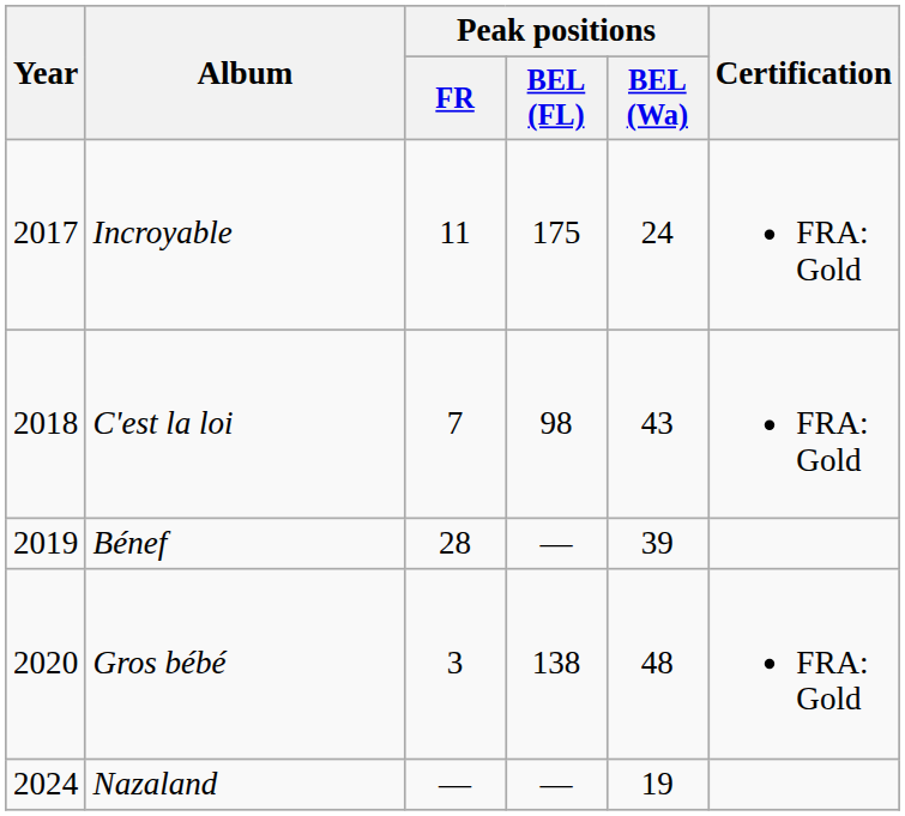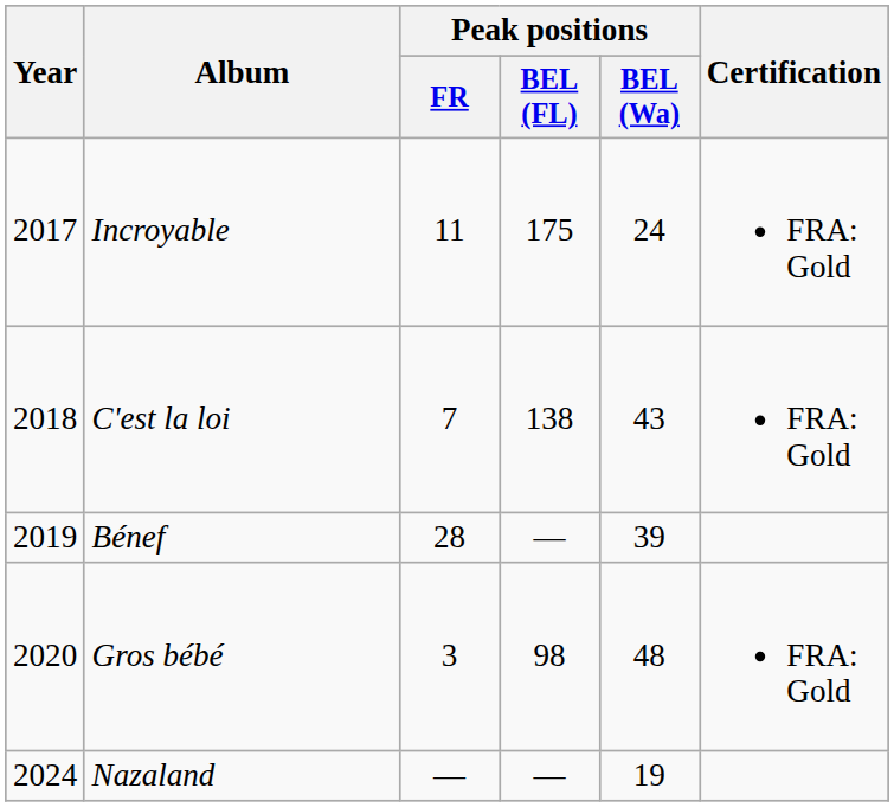C'est la loi | Peak positions / BEL (FL): 98 -> 138
Gros bébé | Peak positions / BEL (FL): 138 -> 98
